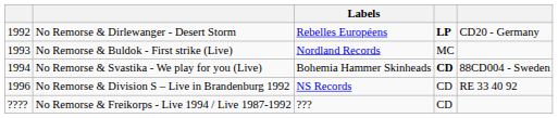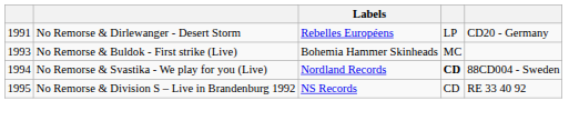No Remorse & Dirlewanger - Desert Storm | column 1: 1992 -> 1991
No Remorse & Dirlewanger - Desert Storm | column 4: bold -> normal
No Remorse & Buldok - First strike (Live) | Labels: Nordland Records -> Bohemia Hammer Skinheads
No Remorse & Svastika - We play for you (Live) | Labels: Bohemia Hammer Skinheads -> Nordland Records
No Remorse & Division S – Live in Brandenburg 1992 | column 1: 1996 -> 1995
- row: ???? | No Remorse & Freikorps - Live 1994 / Live 1987-1992 | ??? | CD
